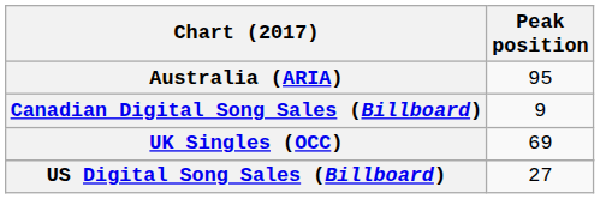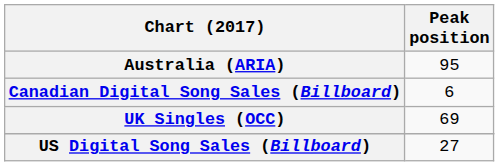Canadian Digital Song Sales (Billboard) | Peak position: 9 -> 6
